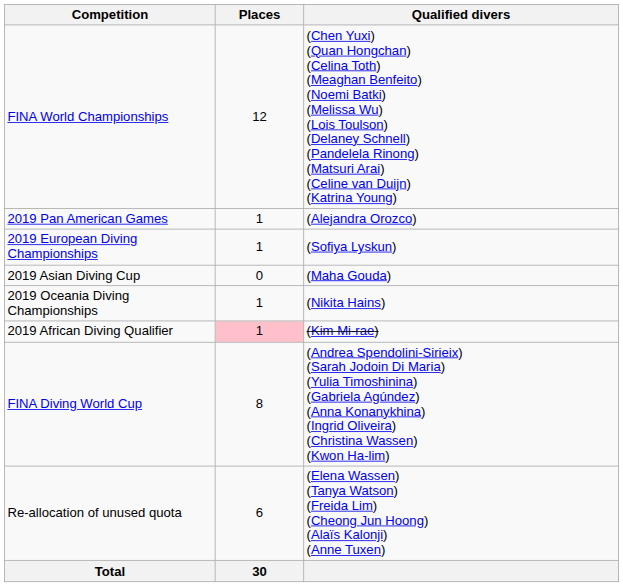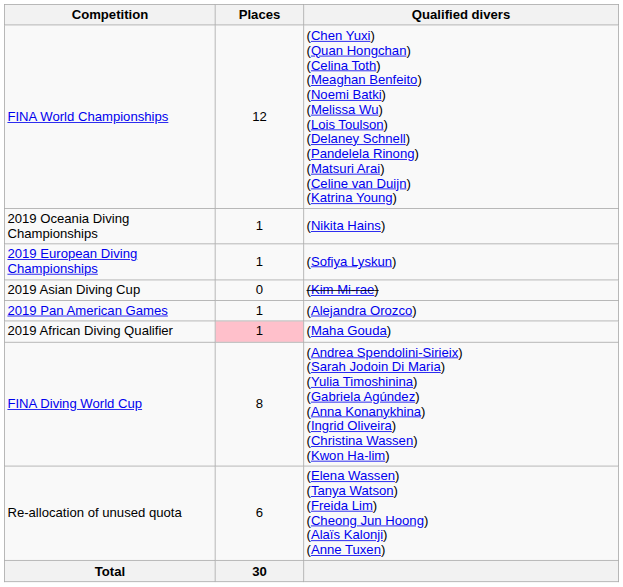rows swapped: 2019 Pan American Games <-> 2019 Oceania Diving Championships
2019 Asian Diving Cup | Qualified divers: (Maha Gouda) -> (Kim Mi-rae)
2019 African Diving Qualifier | Qualified divers: (Kim Mi-rae) -> (Maha Gouda)
